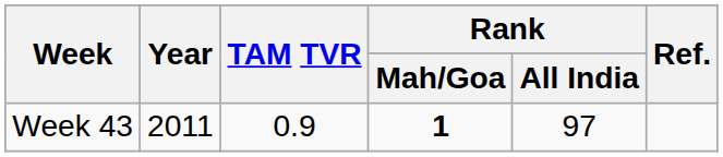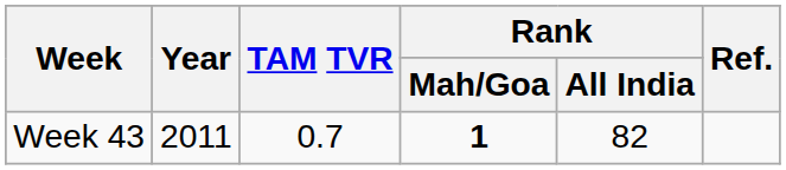Week 43 | TAM TVR: 0.9 -> 0.7
Week 43 | Rank / All India: 97 -> 82
